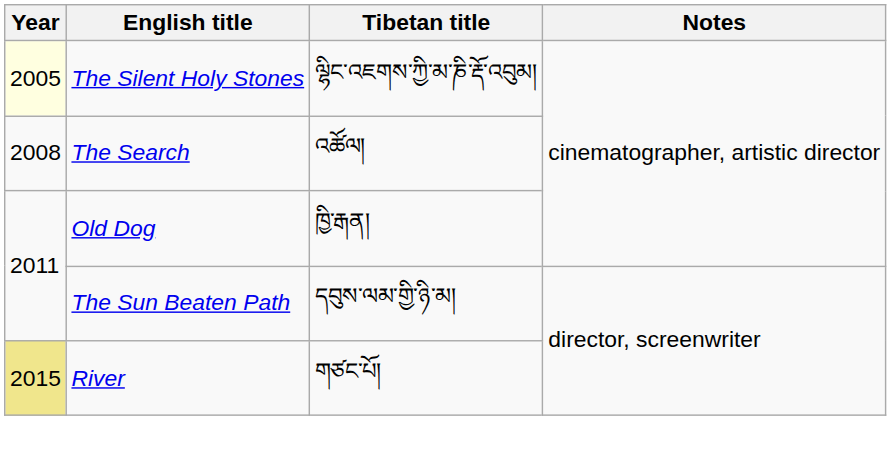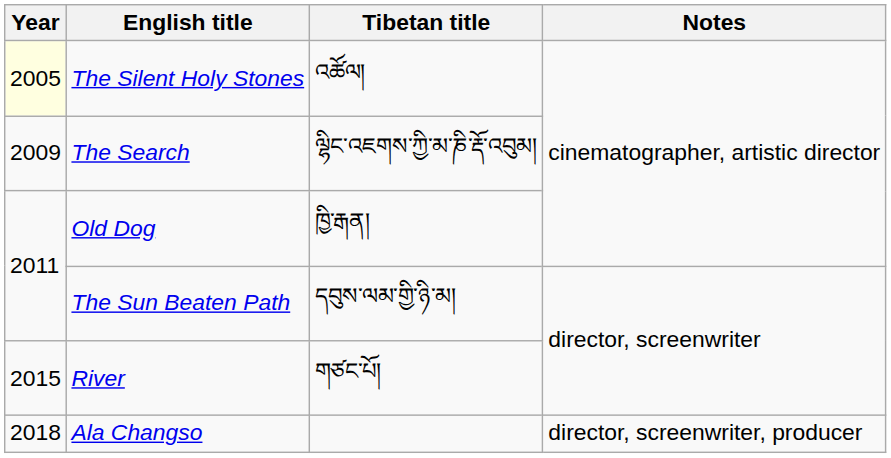The Silent Holy Stones | Tibetan title: ལྷིང་འཇགས་ཀྱི་མ་ཎི་རྡོ་འབུམ། -> འཚོལ།
The Search | Year: 2008 -> 2009
The Search | Tibetan title: འཚོལ། -> ལྷིང་འཇགས་ཀྱི་མ་ཎི་རྡོ་འབུམ།
River | Year: khaki background -> no background
+ row: 2018 | Ala Changso | director, screenwriter, producer
